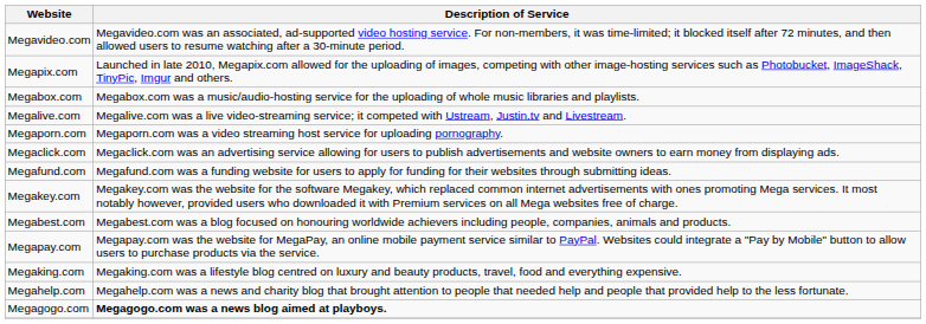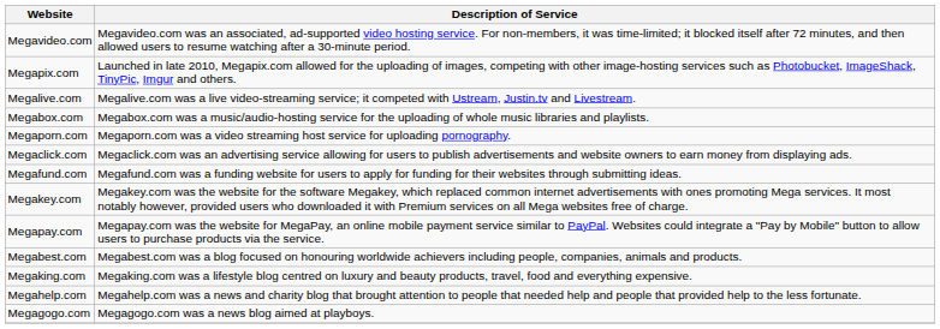rows swapped: Megalive.com <-> Megabox.com
rows swapped: Megapay.com <-> Megabest.com
Megagogo.com | Description of Service: bold -> normal
